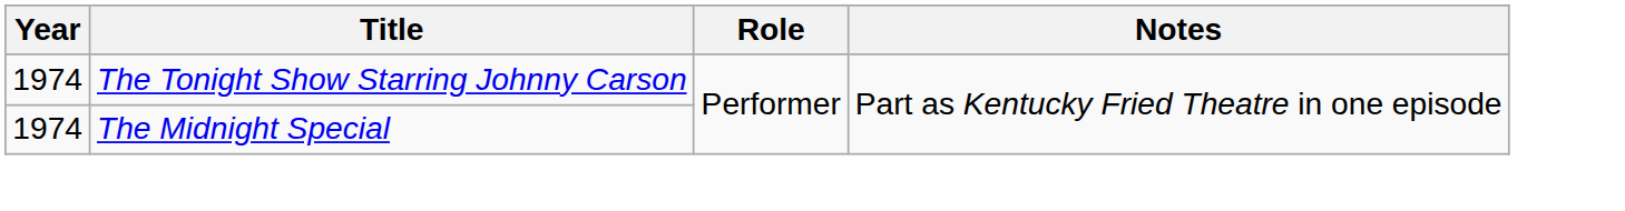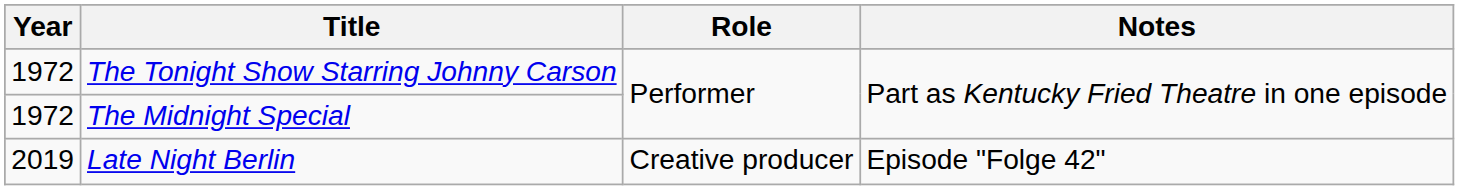The Tonight Show Starring Johnny Carson | Year: 1974 -> 1972
The Midnight Special | Year: 1974 -> 1972
+ row: 2019 | Late Night Berlin | Creative producer | Episode "Folge 42"
